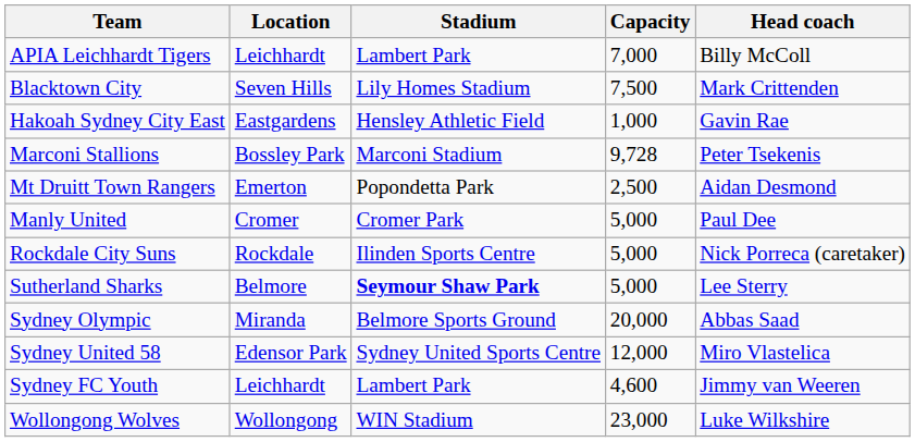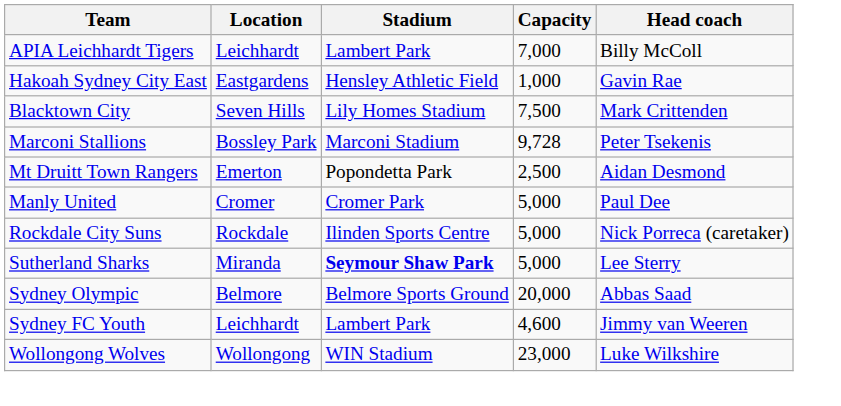rows swapped: Blacktown City <-> Hakoah Sydney City East
Sutherland Sharks | Location: Belmore -> Miranda
Sydney Olympic | Location: Miranda -> Belmore
- row: Sydney United 58 | Edensor Park | Sydney United Sports Centre | 12,000 | Miro Vlastelica
